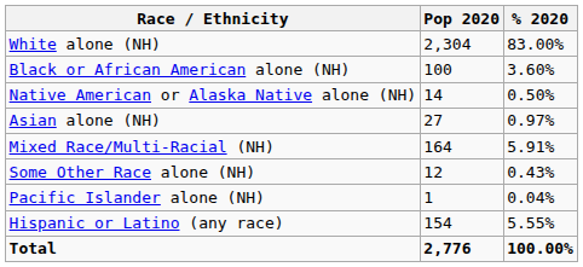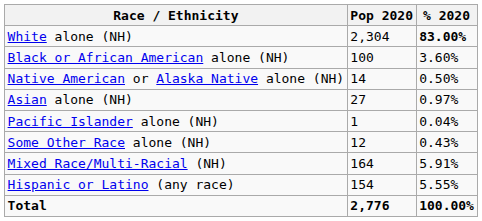White alone (NH) | % 2020: normal -> bold
rows swapped: Pacific Islander alone (NH) <-> Mixed Race/Multi-Racial (NH)
